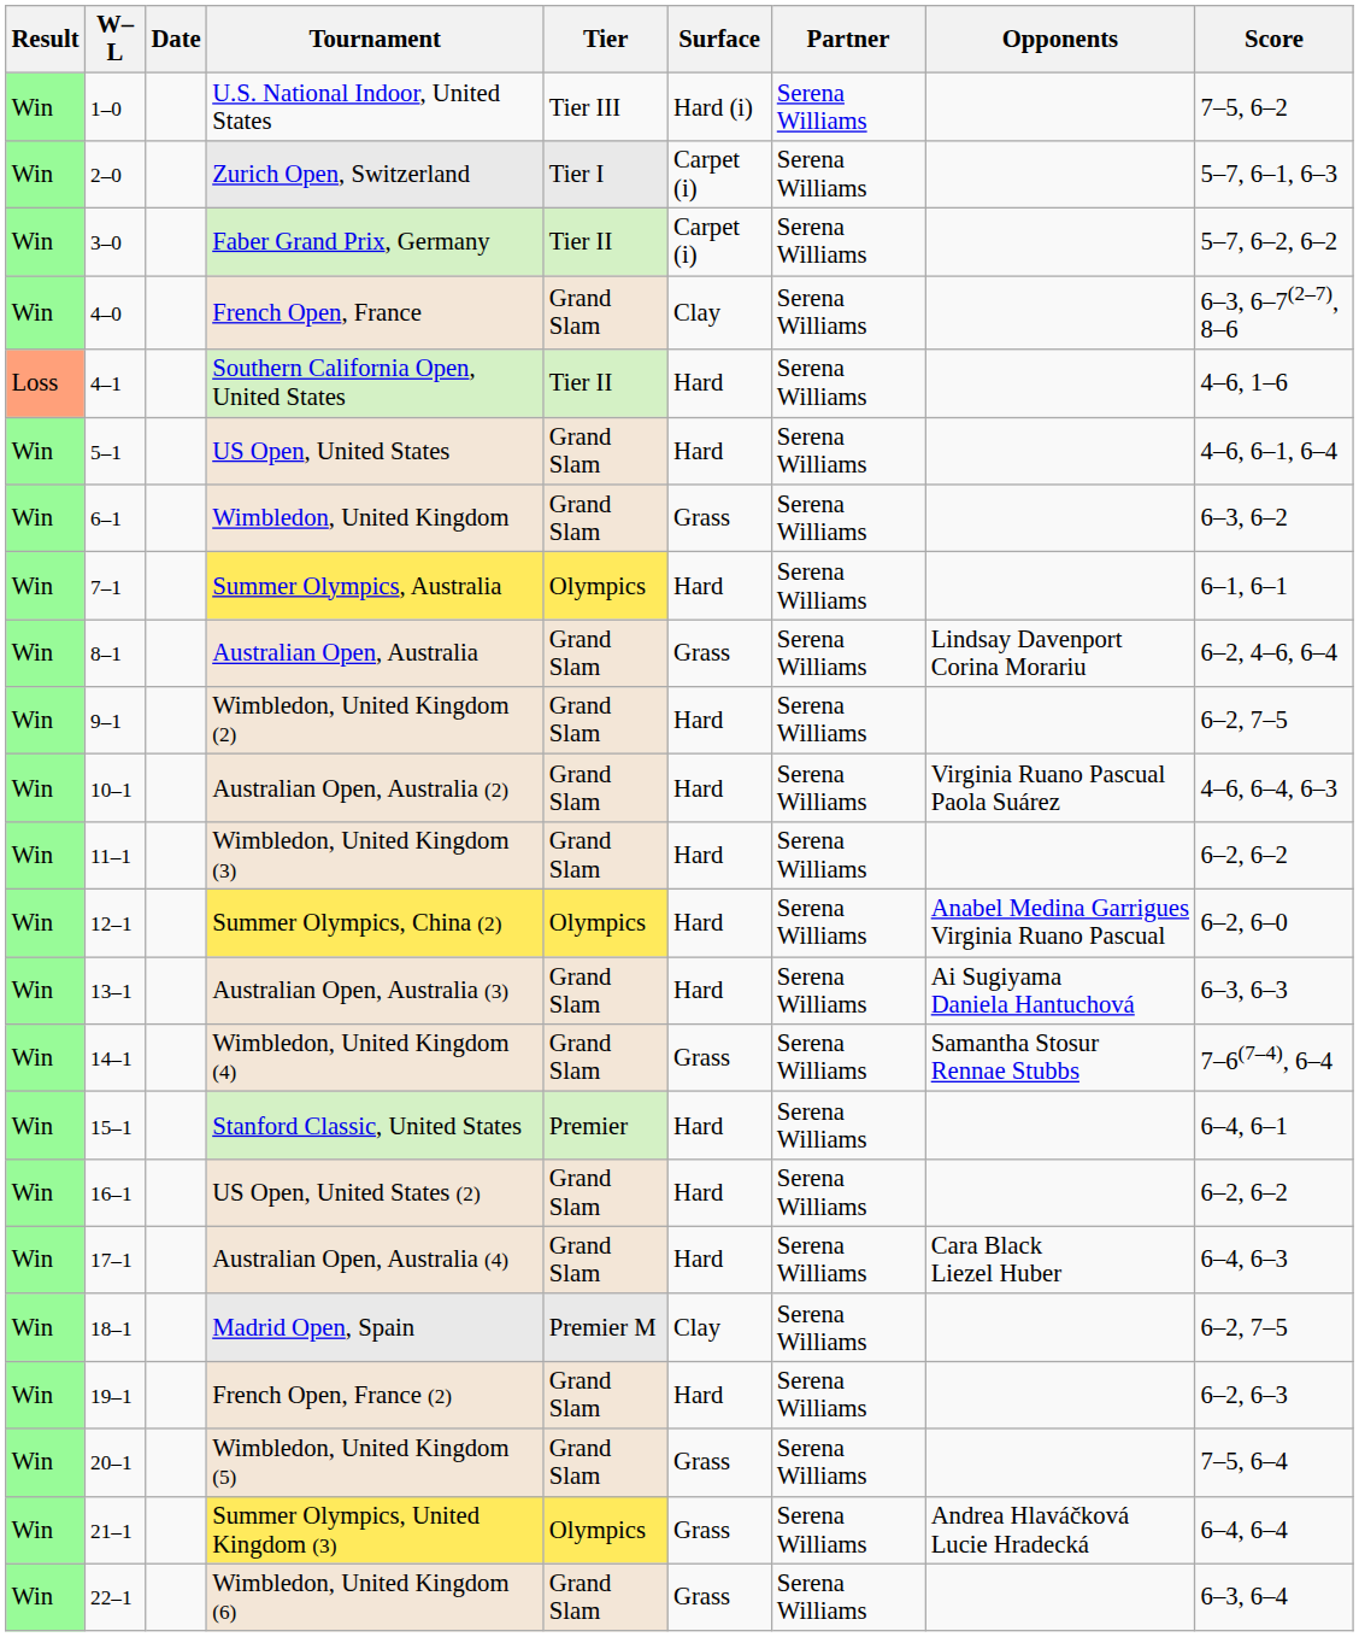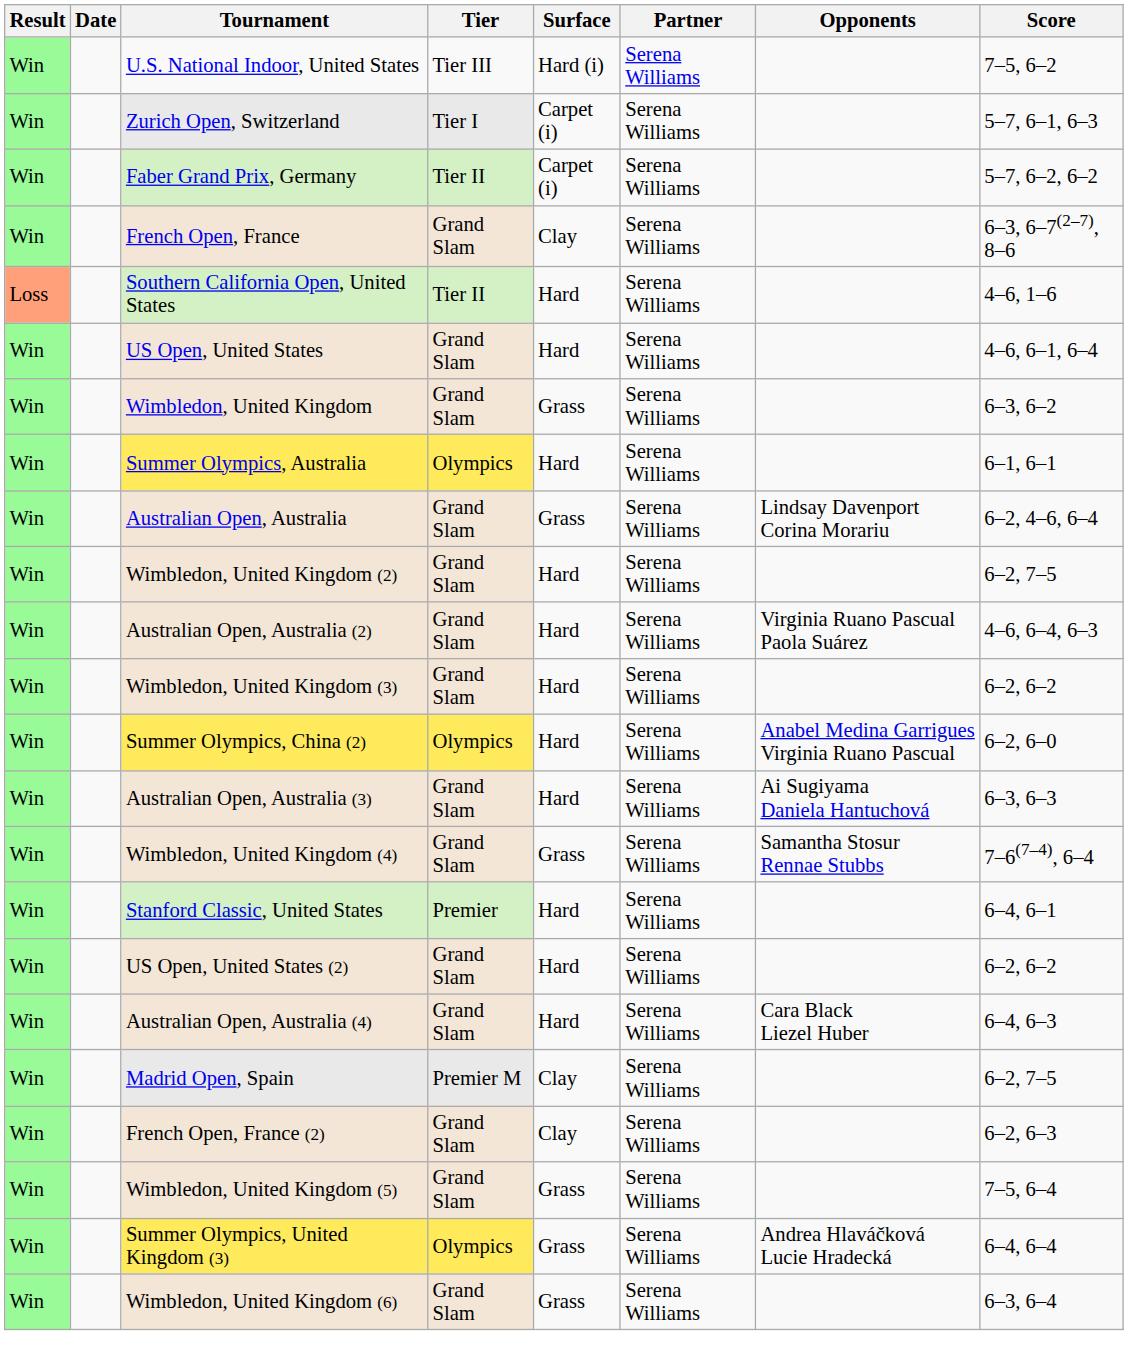- column: W–L | 1–0 | 2–0 | 3–0 | 4–0 | 4–1 | 5–1 | 6–1 | 7–1 | 8–1 | 9–1 | 10–1 | 11–1 | 12–1 | 13–1 | 14–1 | 15–1 | 16–1 | 17–1 | 18–1 | 19–1 | 20–1 | 21–1 | 22–1
French Open, France (2) | Surface: Hard -> Clay
